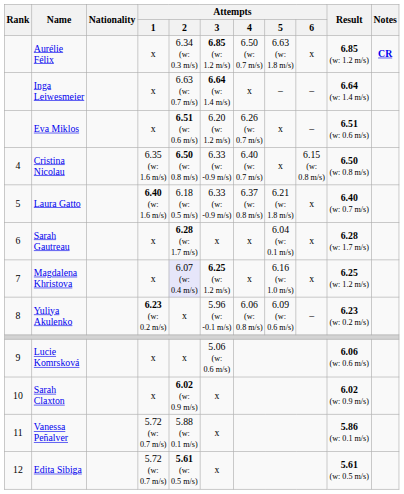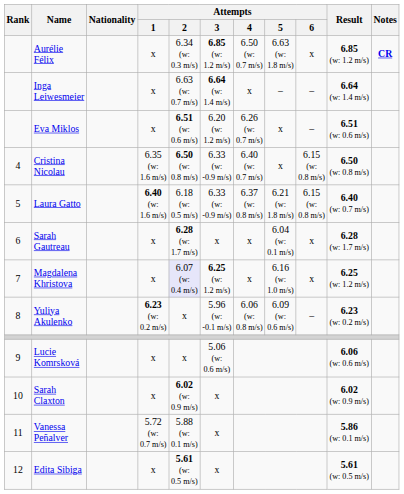Laura Gatto | Attempts / 6: x -> 6.15 (w: 0.8 m/s)
Edita Sibiga | Attempts / 1: 5.72 (w: 0.7 m/s) -> x
